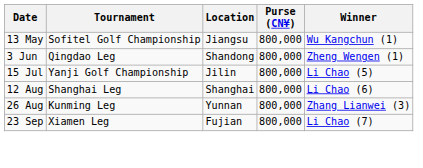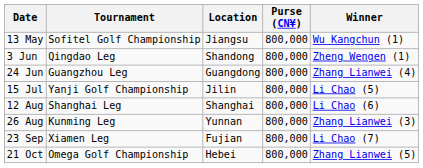+ row: 24 Jun | Guangzhou Leg | Guangdong | 800,000 | Zhang Lianwei (4)
+ row: 21 Oct | Omega Golf Championship | Hebei | 800,000 | Zhang Lianwei (5)
